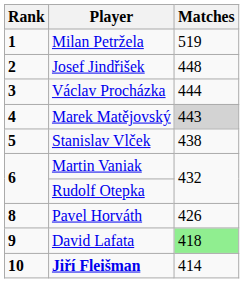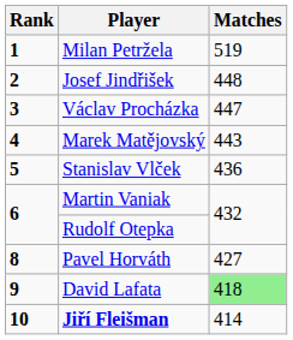Václav Procházka | Matches: 444 -> 447
Marek Matějovský | Matches: lightgrey background -> no background
Stanislav Vlček | Matches: 438 -> 436
Pavel Horváth | Matches: 426 -> 427
